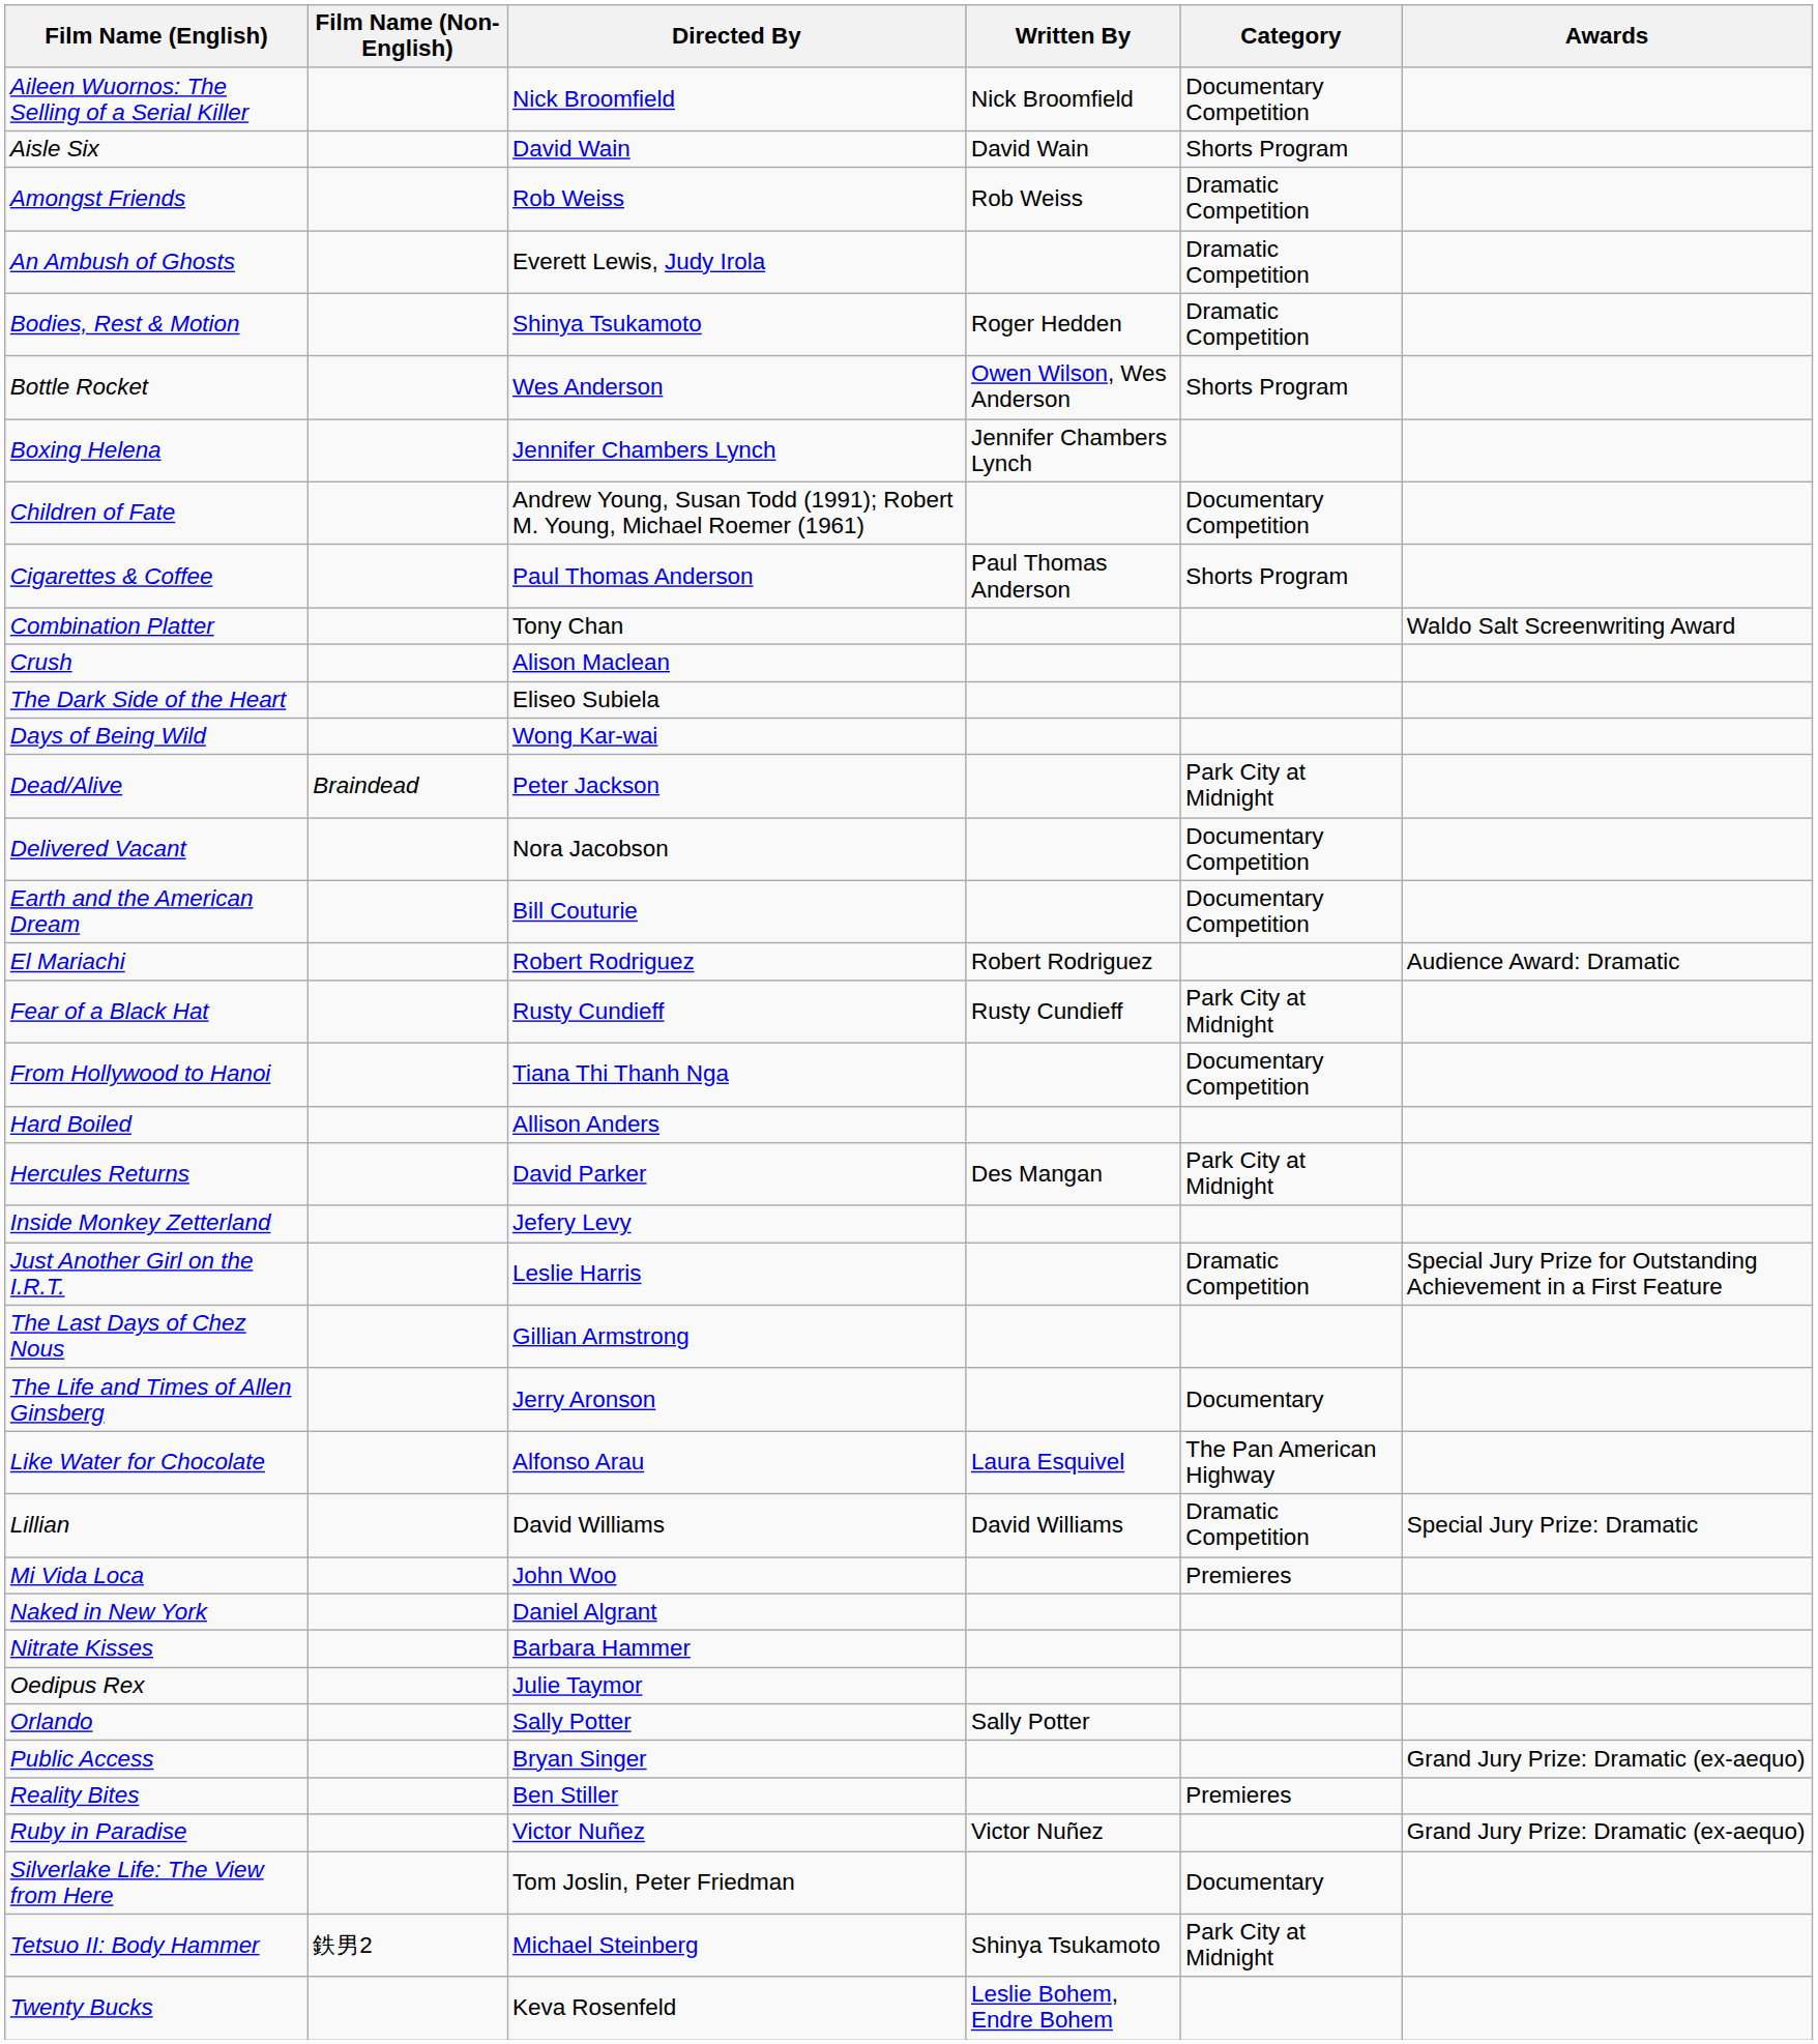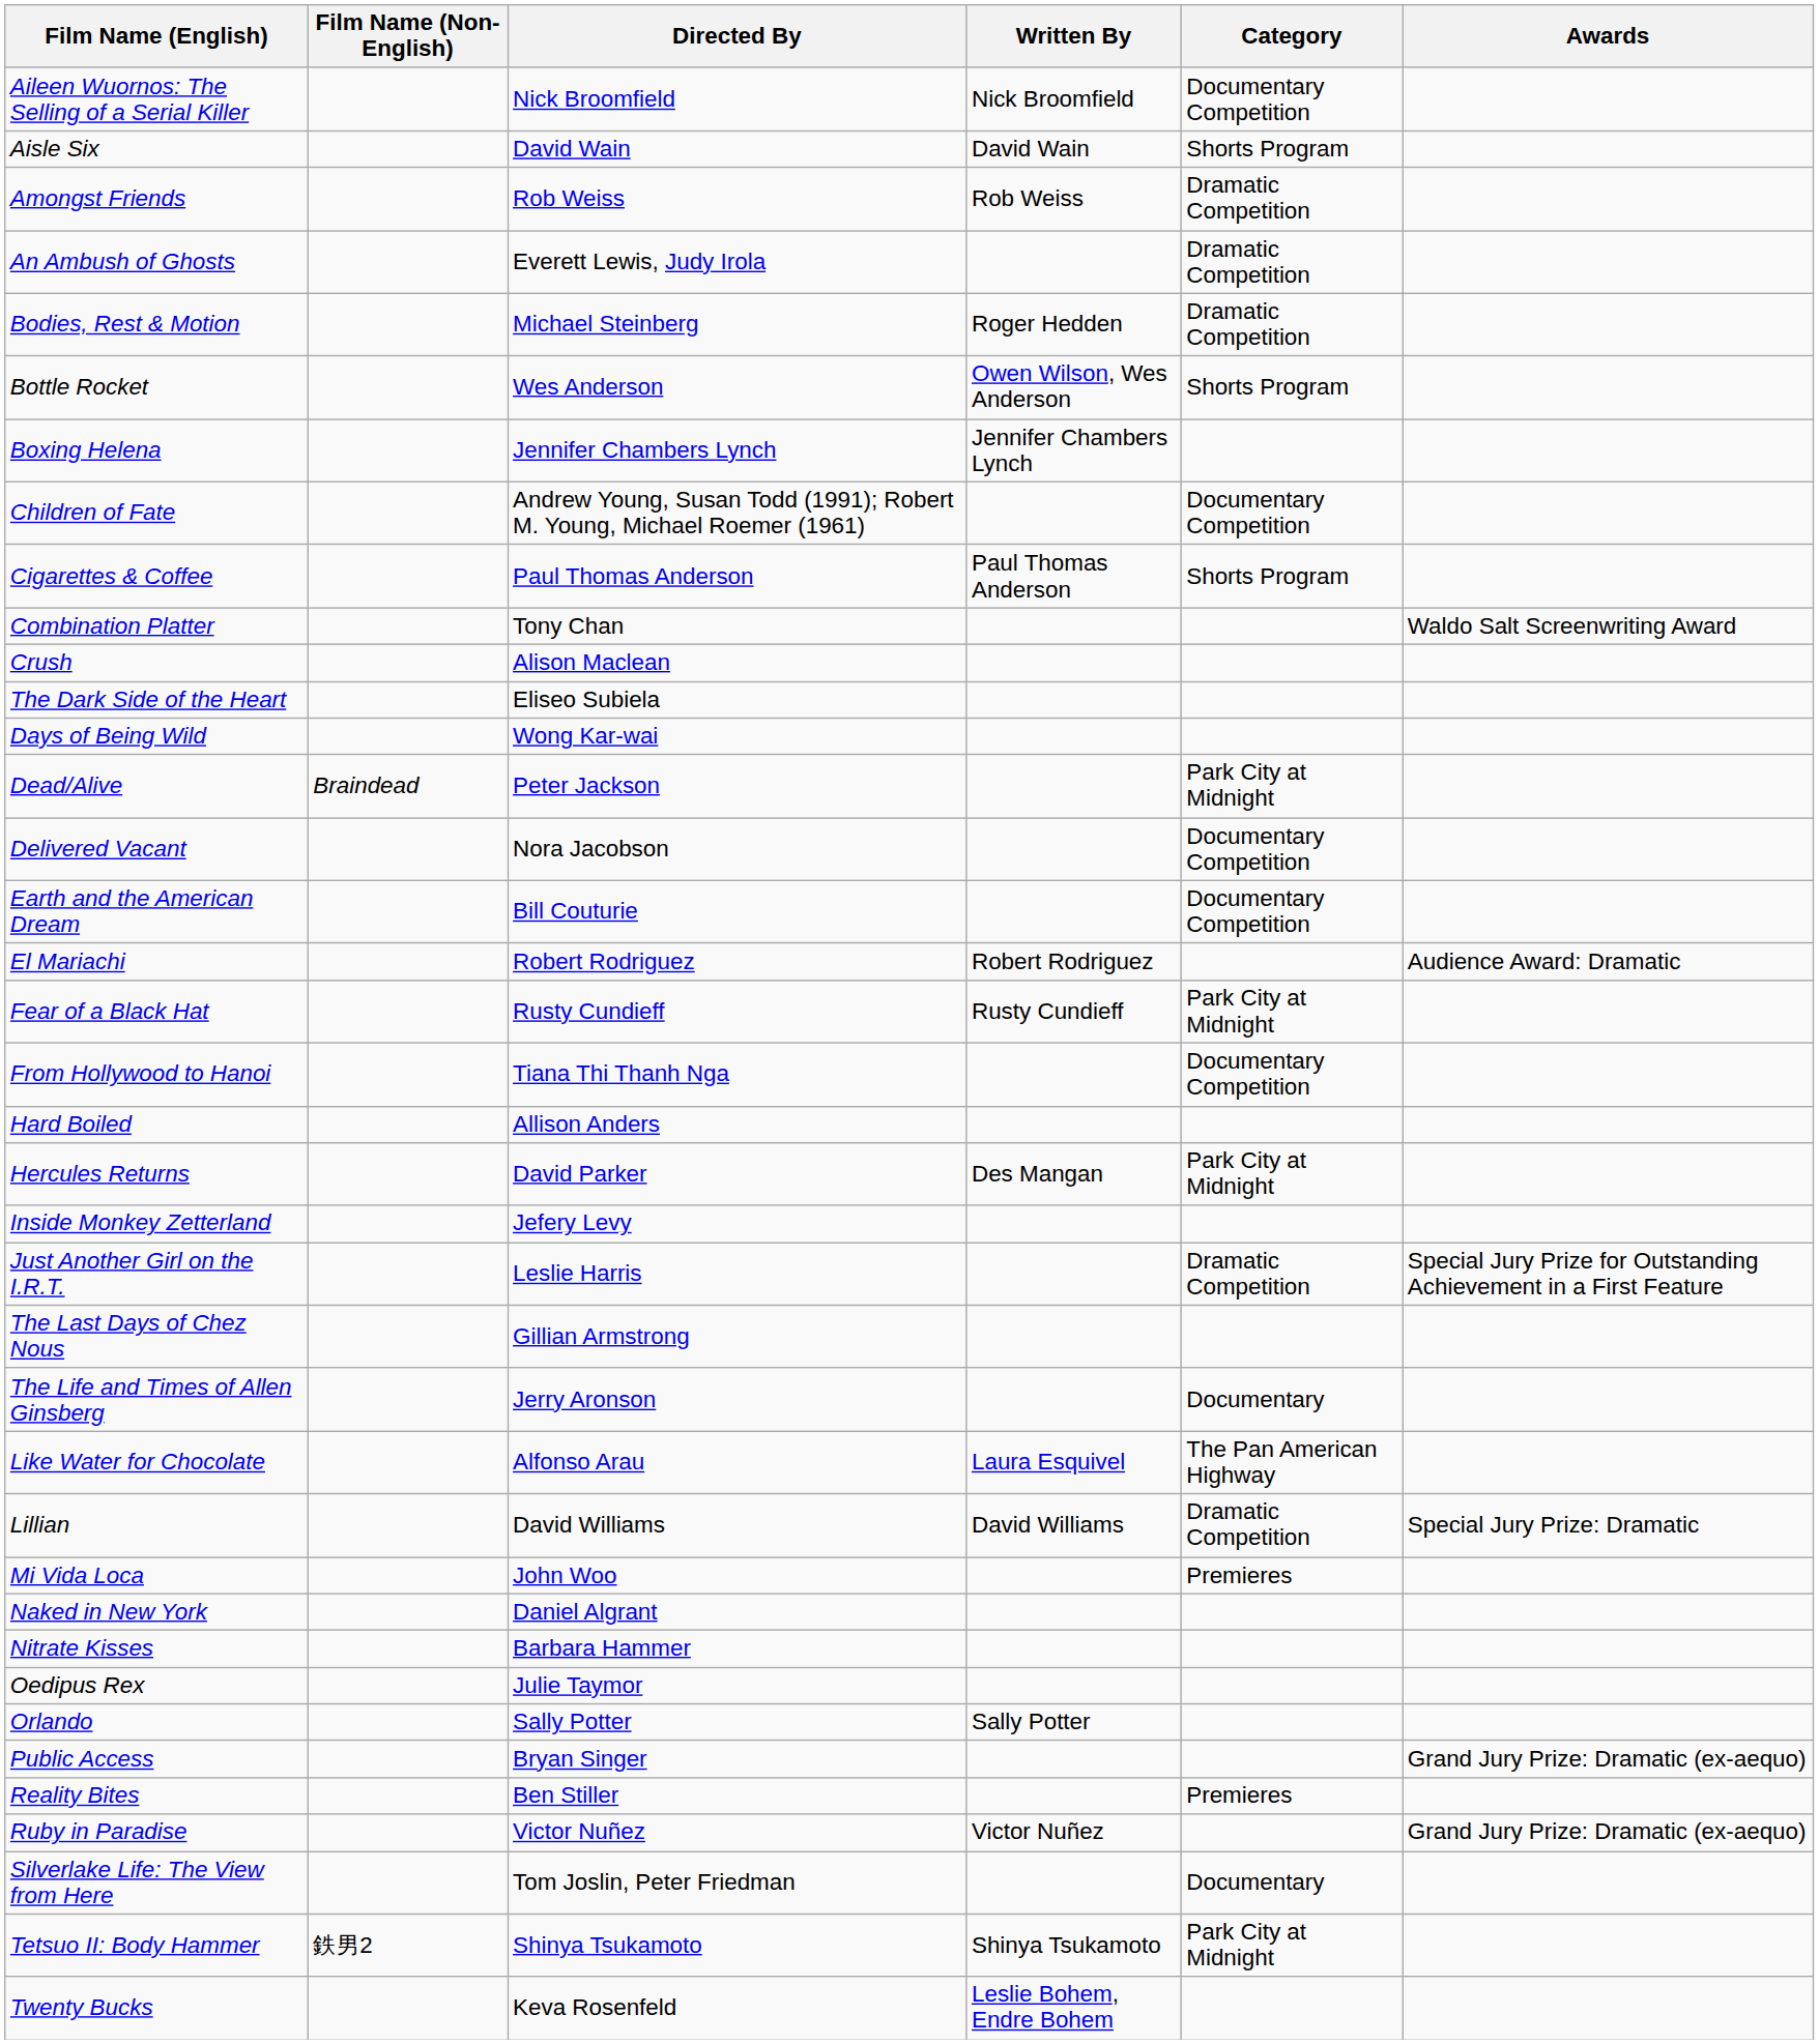Bodies, Rest & Motion | Directed By: Shinya Tsukamoto -> Michael Steinberg
Tetsuo II: Body Hammer | Directed By: Michael Steinberg -> Shinya Tsukamoto
